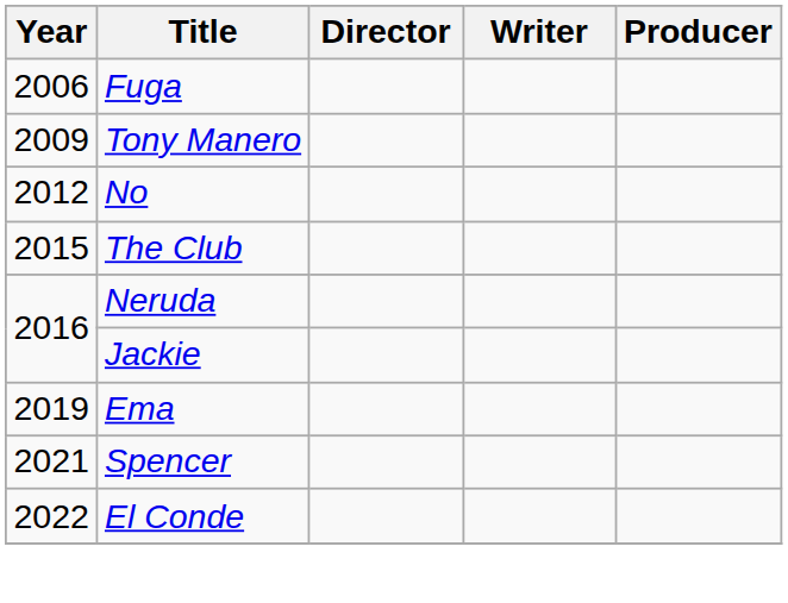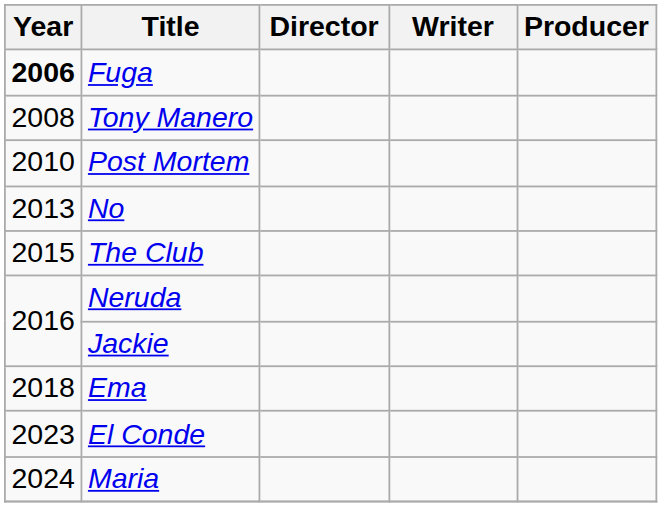Fuga | Year: normal -> bold
Tony Manero | Year: 2009 -> 2008
+ row: 2010 | Post Mortem
No | Year: 2012 -> 2013
Ema | Year: 2019 -> 2018
- row: 2021 | Spencer
El Conde | Year: 2022 -> 2023
+ row: 2024 | Maria
